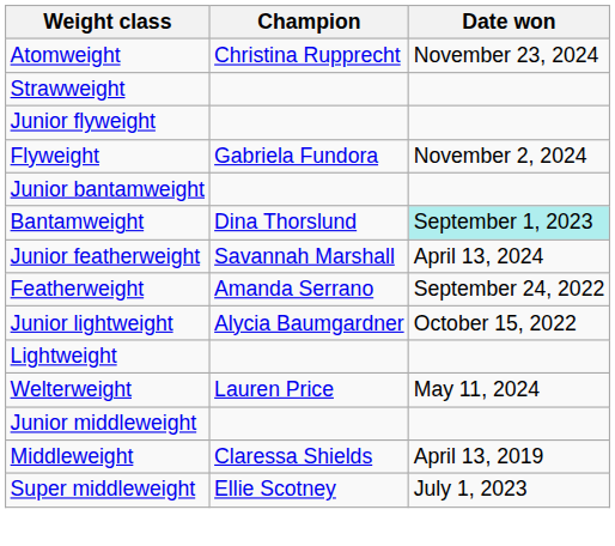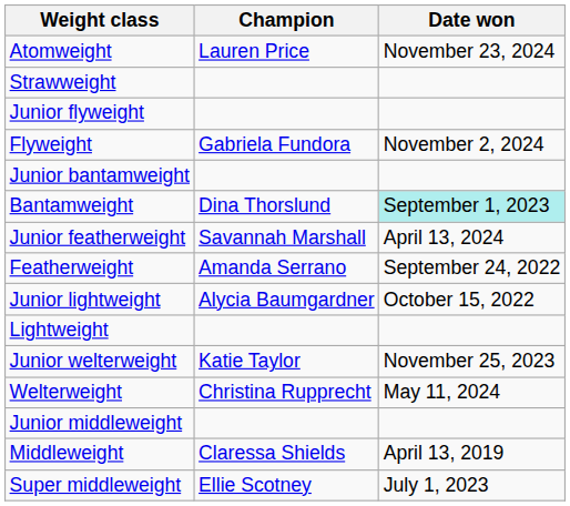Atomweight | Champion: Christina Rupprecht -> Lauren Price
+ row: Junior welterweight | Katie Taylor | November 25, 2023
Welterweight | Champion: Lauren Price -> Christina Rupprecht
